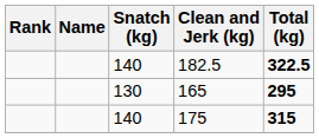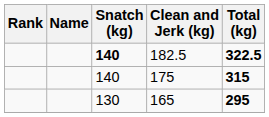182.5 | Snatch (kg): normal -> bold
rows swapped: 175 <-> 165
